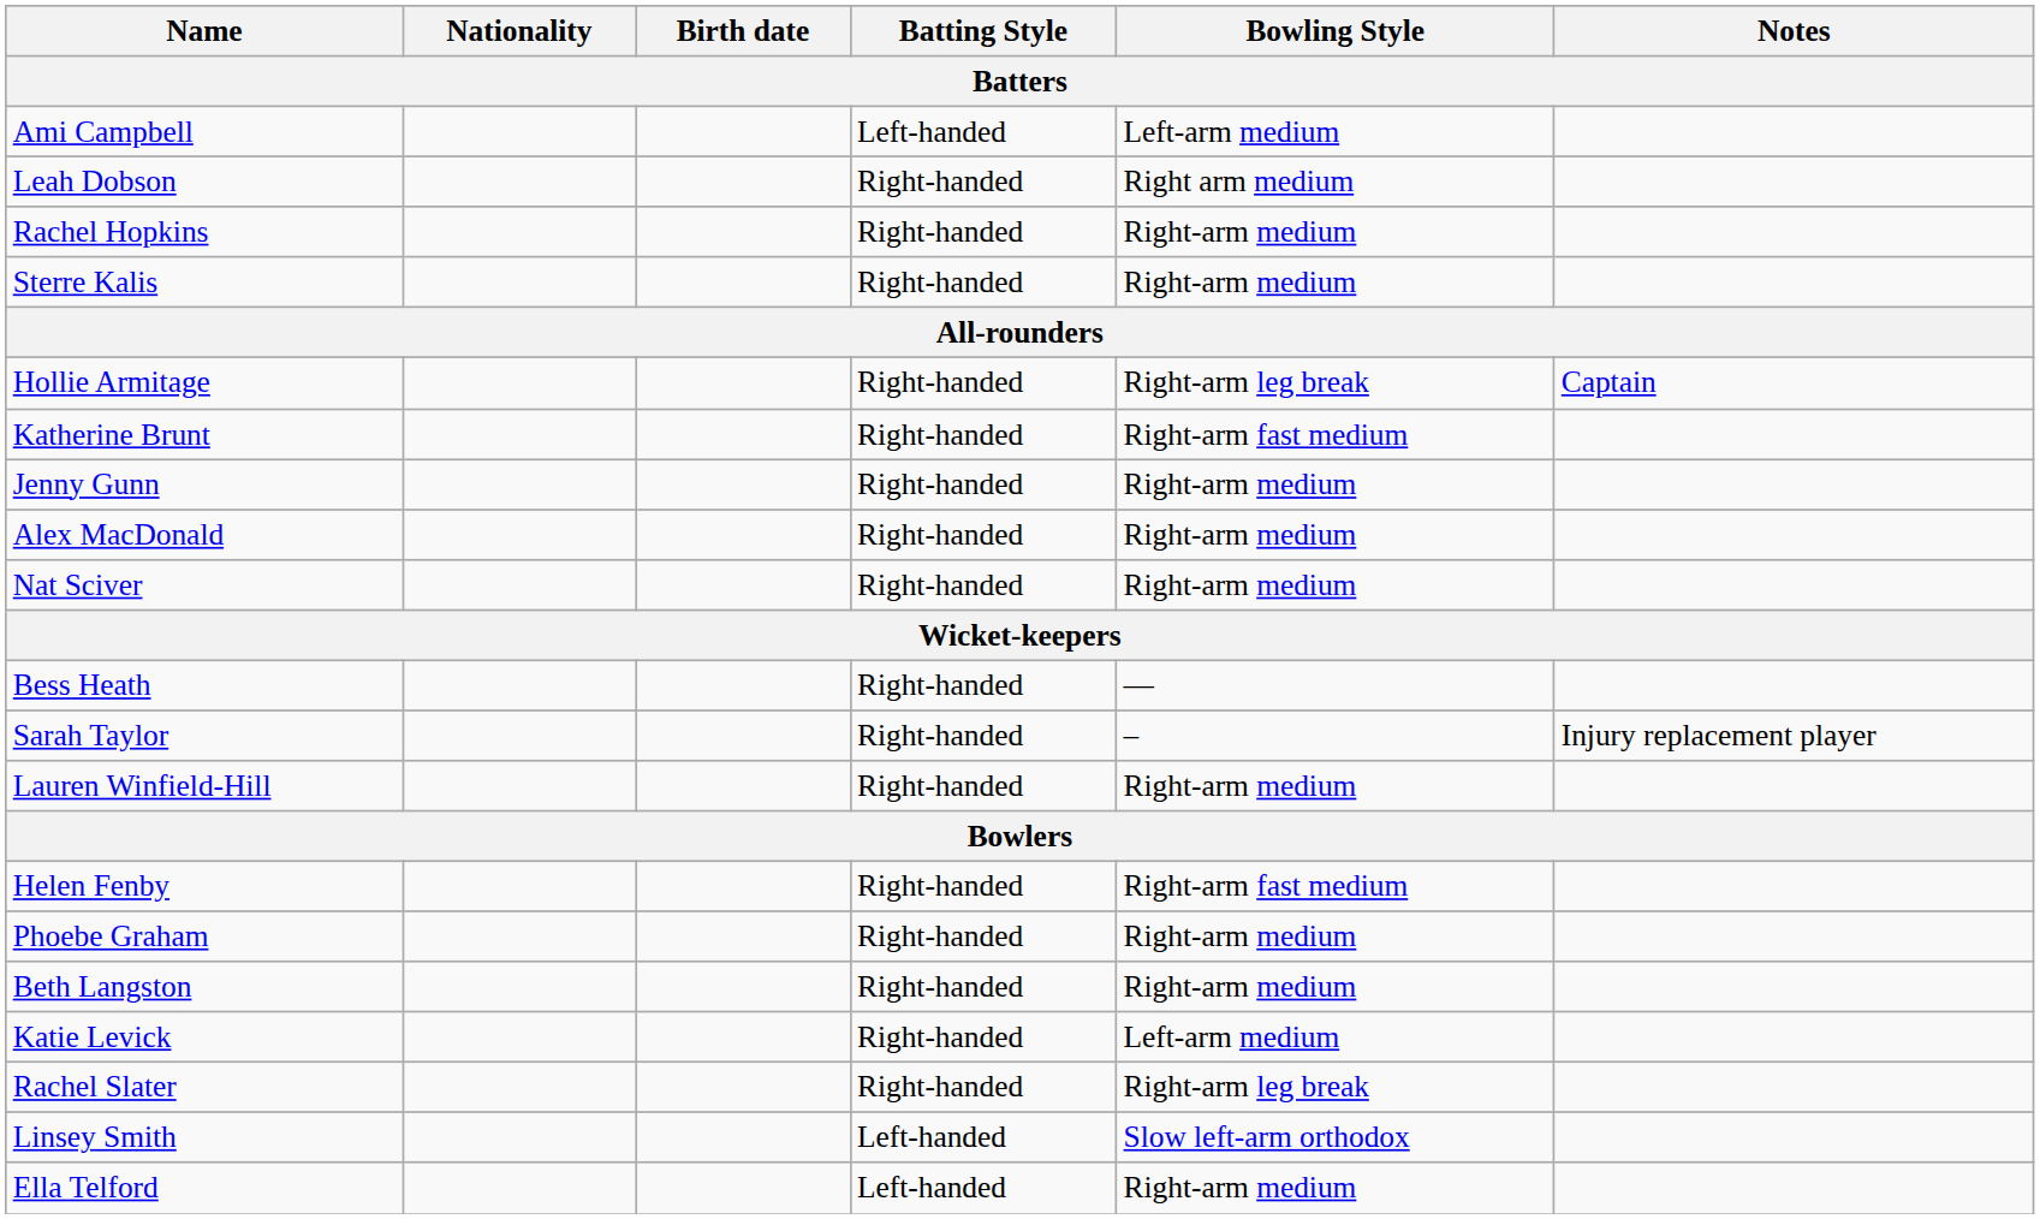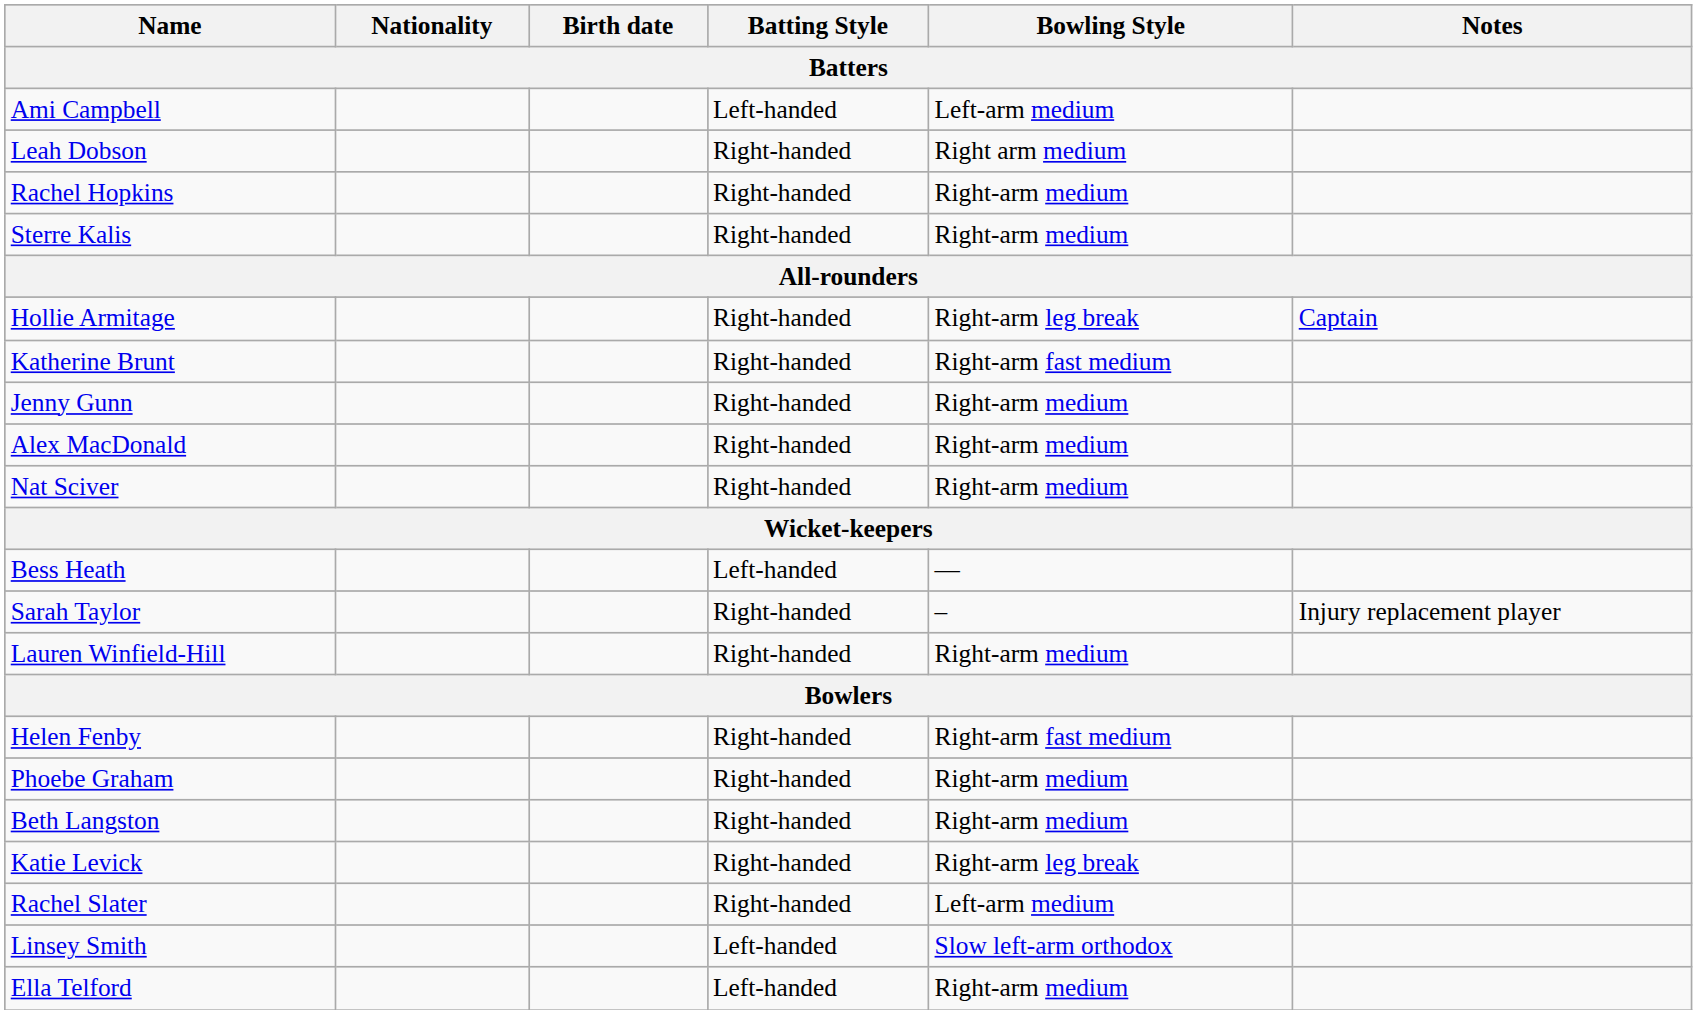Bess Heath | Batting Style: Right-handed -> Left-handed
Katie Levick | Bowling Style: Left-arm medium -> Right-arm leg break
Rachel Slater | Bowling Style: Right-arm leg break -> Left-arm medium
